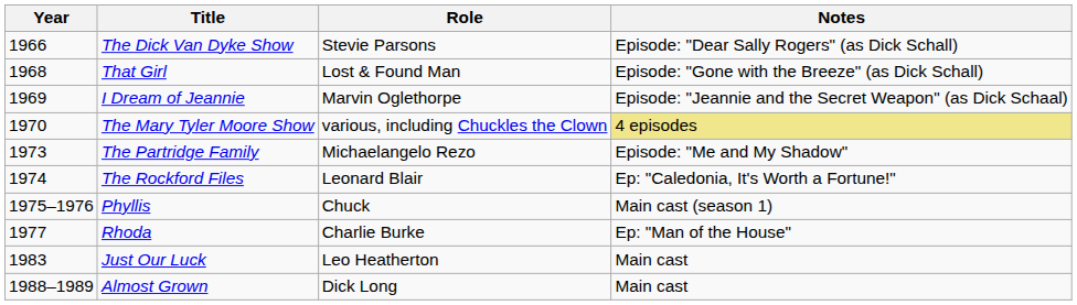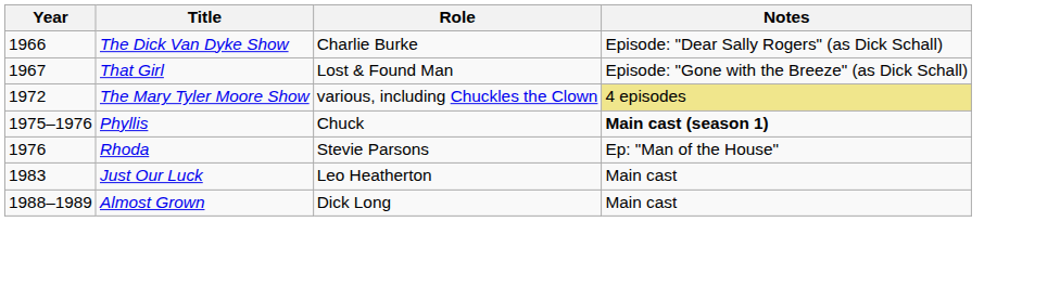The Dick Van Dyke Show | Role: Stevie Parsons -> Charlie Burke
That Girl | Year: 1968 -> 1967
- row: 1969 | I Dream of Jeannie | Marvin Oglethorpe | Episode: "Jeannie and the Secret Weapon" (as Dick Schaal)
The Mary Tyler Moore Show | Year: 1970 -> 1972
- row: 1973 | The Partridge Family | Michaelangelo Rezo | Episode: "Me and My Shadow"
- row: 1974 | The Rockford Files | Leonard Blair | Ep: "Caledonia, It's Worth a Fortune!"
Phyllis | Notes: normal -> bold
Rhoda | Year: 1977 -> 1976
Rhoda | Role: Charlie Burke -> Stevie Parsons
